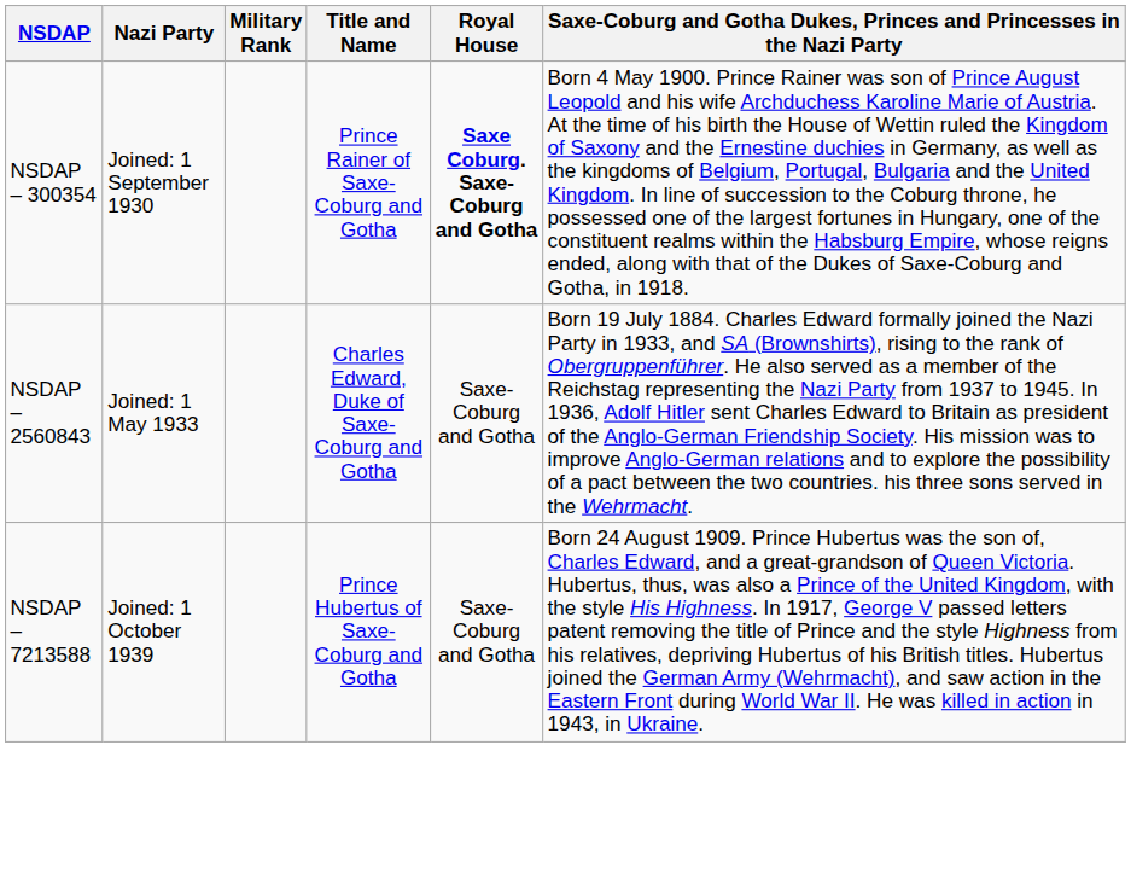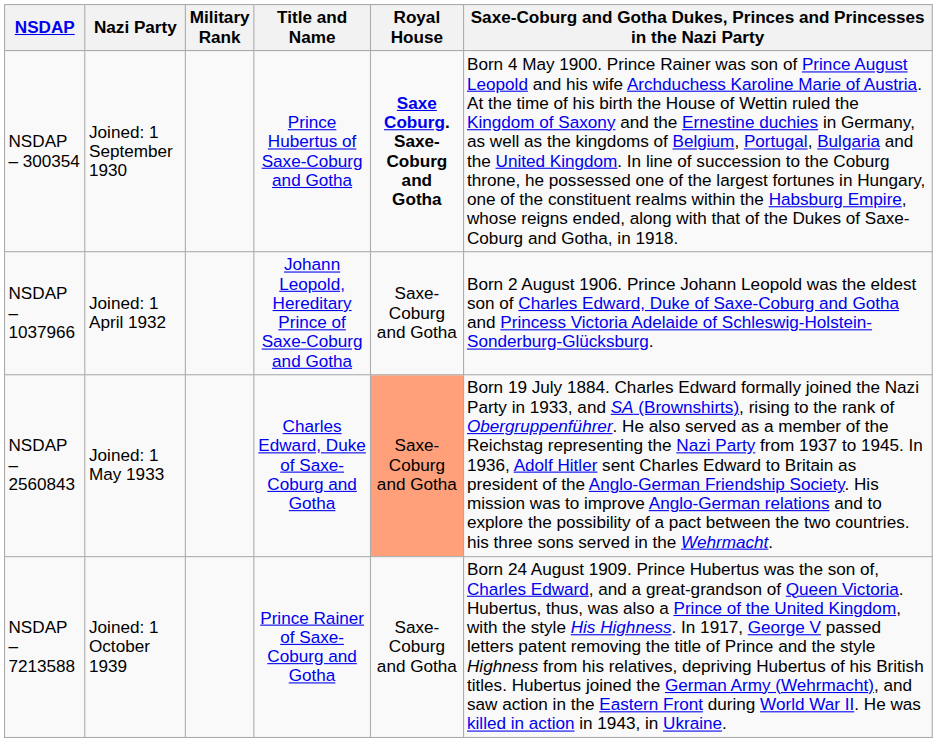NSDAP – 300354 | Title and Name: Prince Rainer of Saxe-Coburg and Gotha -> Prince Hubertus of Saxe-Coburg and Gotha
+ row: NSDAP – 1037966 | Joined: 1 April 1932 | Johann Leopold, Hereditary Prince of Saxe-Coburg and Gotha | Saxe-Coburg and Gotha | Born 2 August 1906. Prince Johann Leopold was the eldest son of Charles Edward, Duke of Saxe-Coburg and Gotha and Princess Victoria Adelaide of Schleswig-Holstein-Sonderburg-Glücksburg.
NSDAP – 2560843 | Royal House: no background -> lightsalmon background
NSDAP – 7213588 | Title and Name: Prince Hubertus of Saxe-Coburg and Gotha -> Prince Rainer of Saxe-Coburg and Gotha
